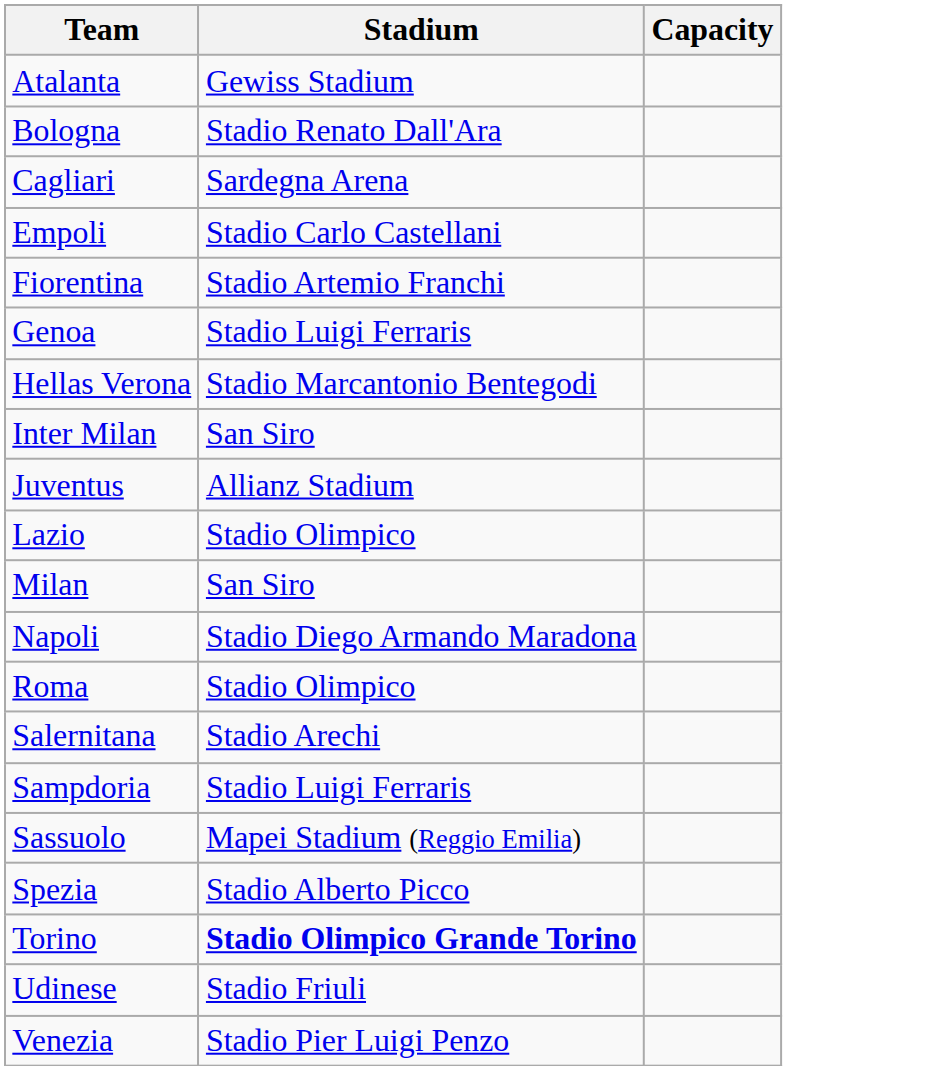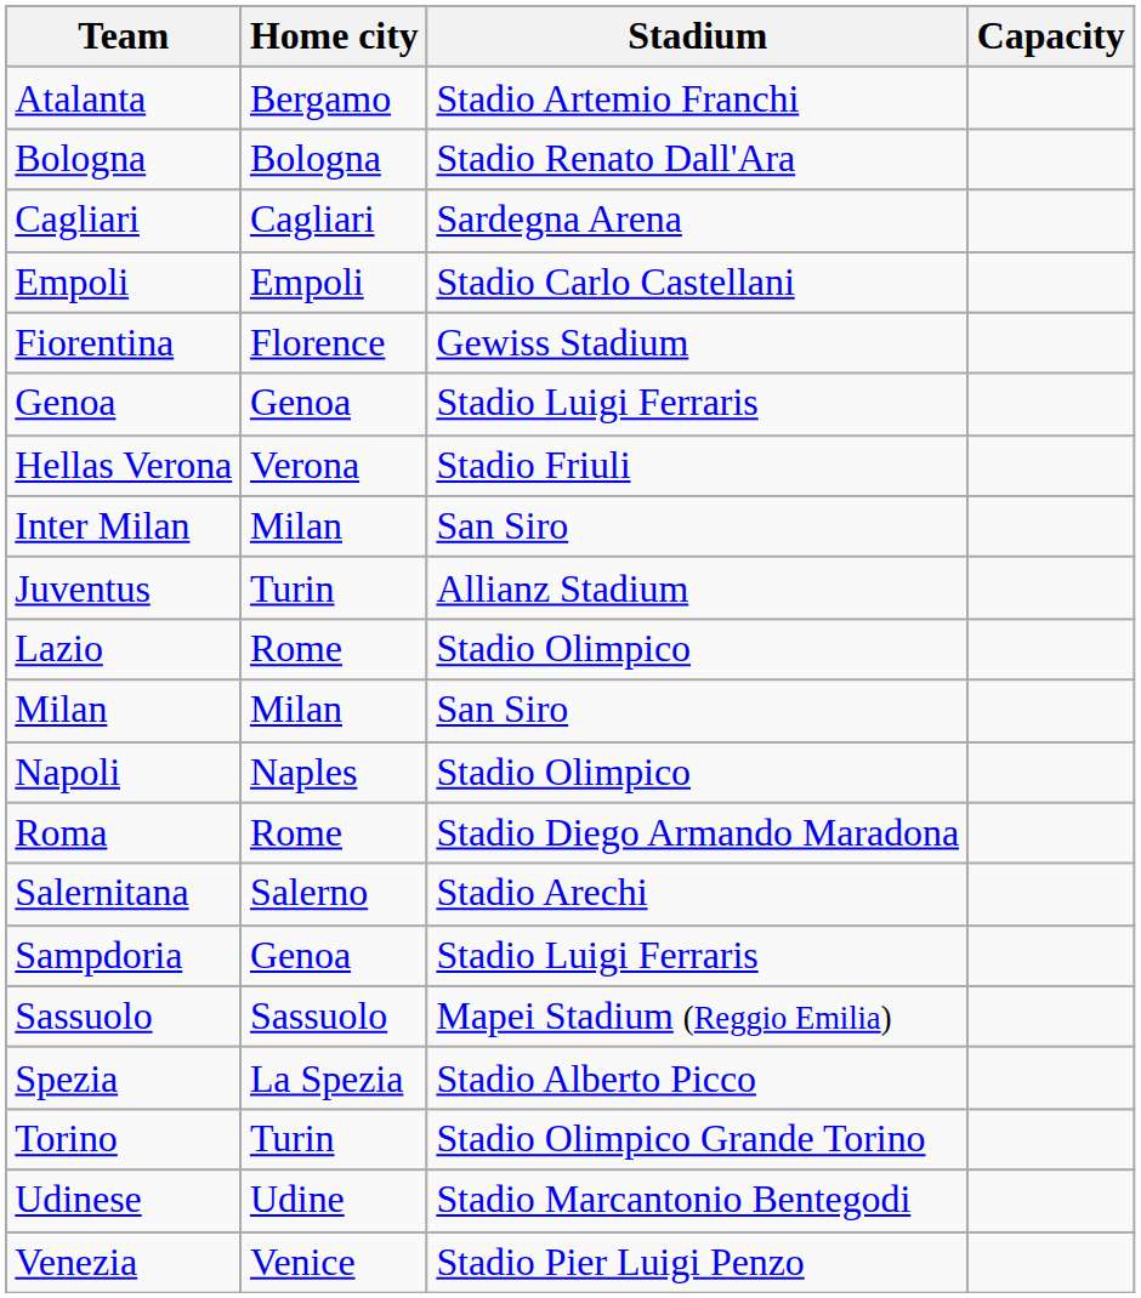+ column: Home city | Bergamo | Bologna | Cagliari | Empoli | Florence | Genoa | Verona | Milan | Turin | Rome | Milan | Naples | Rome | Salerno | Genoa | Sassuolo | La Spezia | Turin | Udine | Venice
Atalanta | Stadium: Gewiss Stadium -> Stadio Artemio Franchi
Fiorentina | Stadium: Stadio Artemio Franchi -> Gewiss Stadium
Hellas Verona | Stadium: Stadio Marcantonio Bentegodi -> Stadio Friuli
Napoli | Stadium: Stadio Diego Armando Maradona -> Stadio Olimpico
Roma | Stadium: Stadio Olimpico -> Stadio Diego Armando Maradona
Torino | Stadium: bold -> normal
Udinese | Stadium: Stadio Friuli -> Stadio Marcantonio Bentegodi
